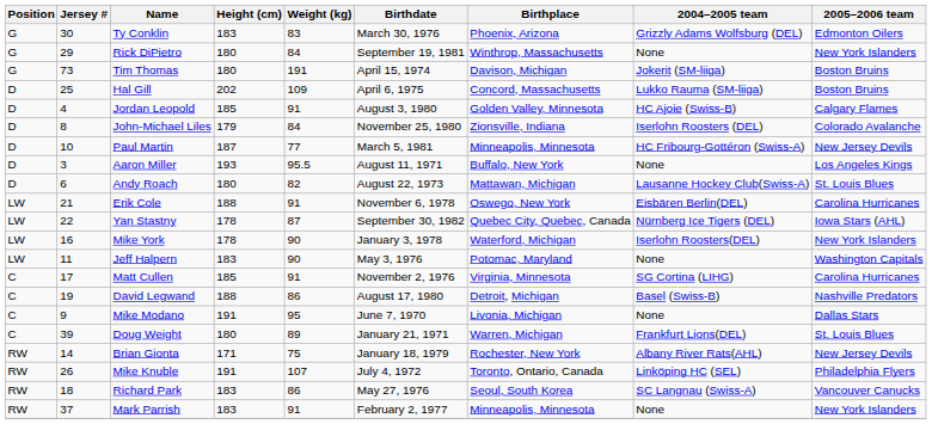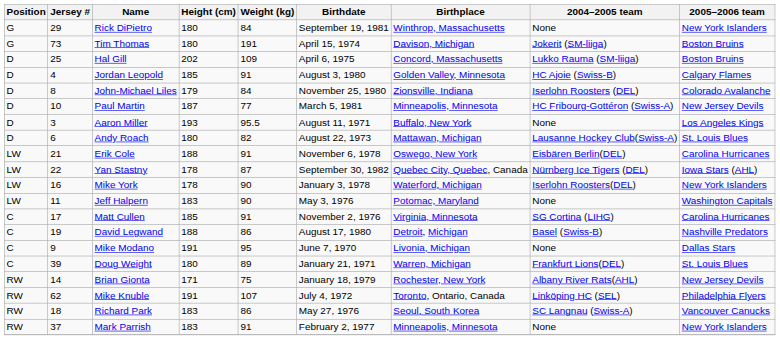- row: G | 30 | Ty Conklin | 183 | 83 | March 30, 1976 | Phoenix, Arizona | Grizzly Adams Wolfsburg (DEL) | Edmonton Oilers
Mike Knuble | Jersey #: 26 -> 62
